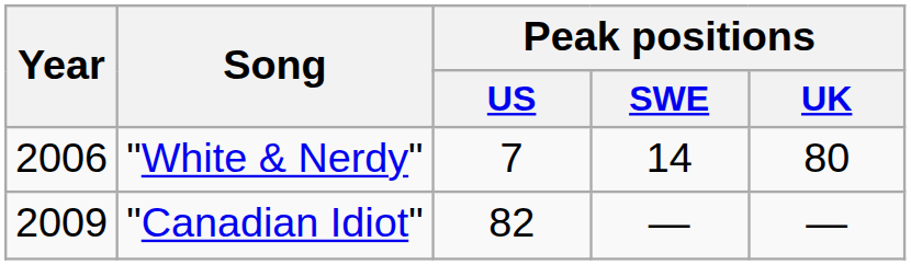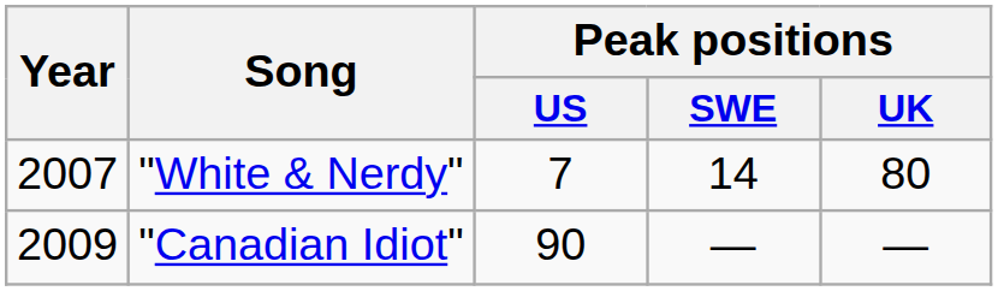"White & Nerdy" | Year: 2006 -> 2007
"Canadian Idiot" | Peak positions / US: 82 -> 90
